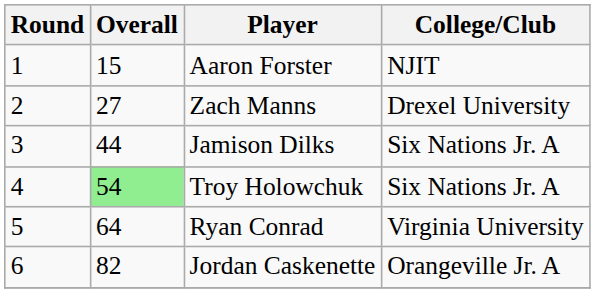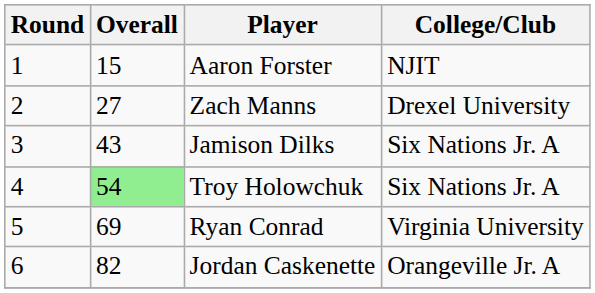Jamison Dilks | Overall: 44 -> 43
Ryan Conrad | Overall: 64 -> 69
